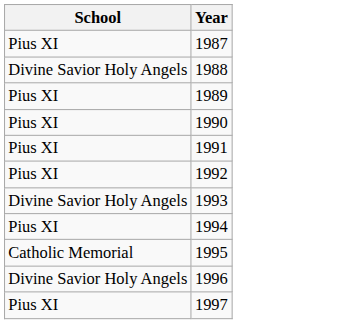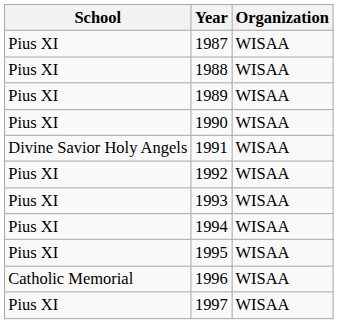+ column: Organization | WISAA | WISAA | WISAA | WISAA | WISAA | WISAA | WISAA | WISAA | WISAA | WISAA | WISAA
1988 | School: Divine Savior Holy Angels -> Pius XI
1991 | School: Pius XI -> Divine Savior Holy Angels
1993 | School: Divine Savior Holy Angels -> Pius XI
1995 | School: Catholic Memorial -> Pius XI
1996 | School: Divine Savior Holy Angels -> Catholic Memorial
